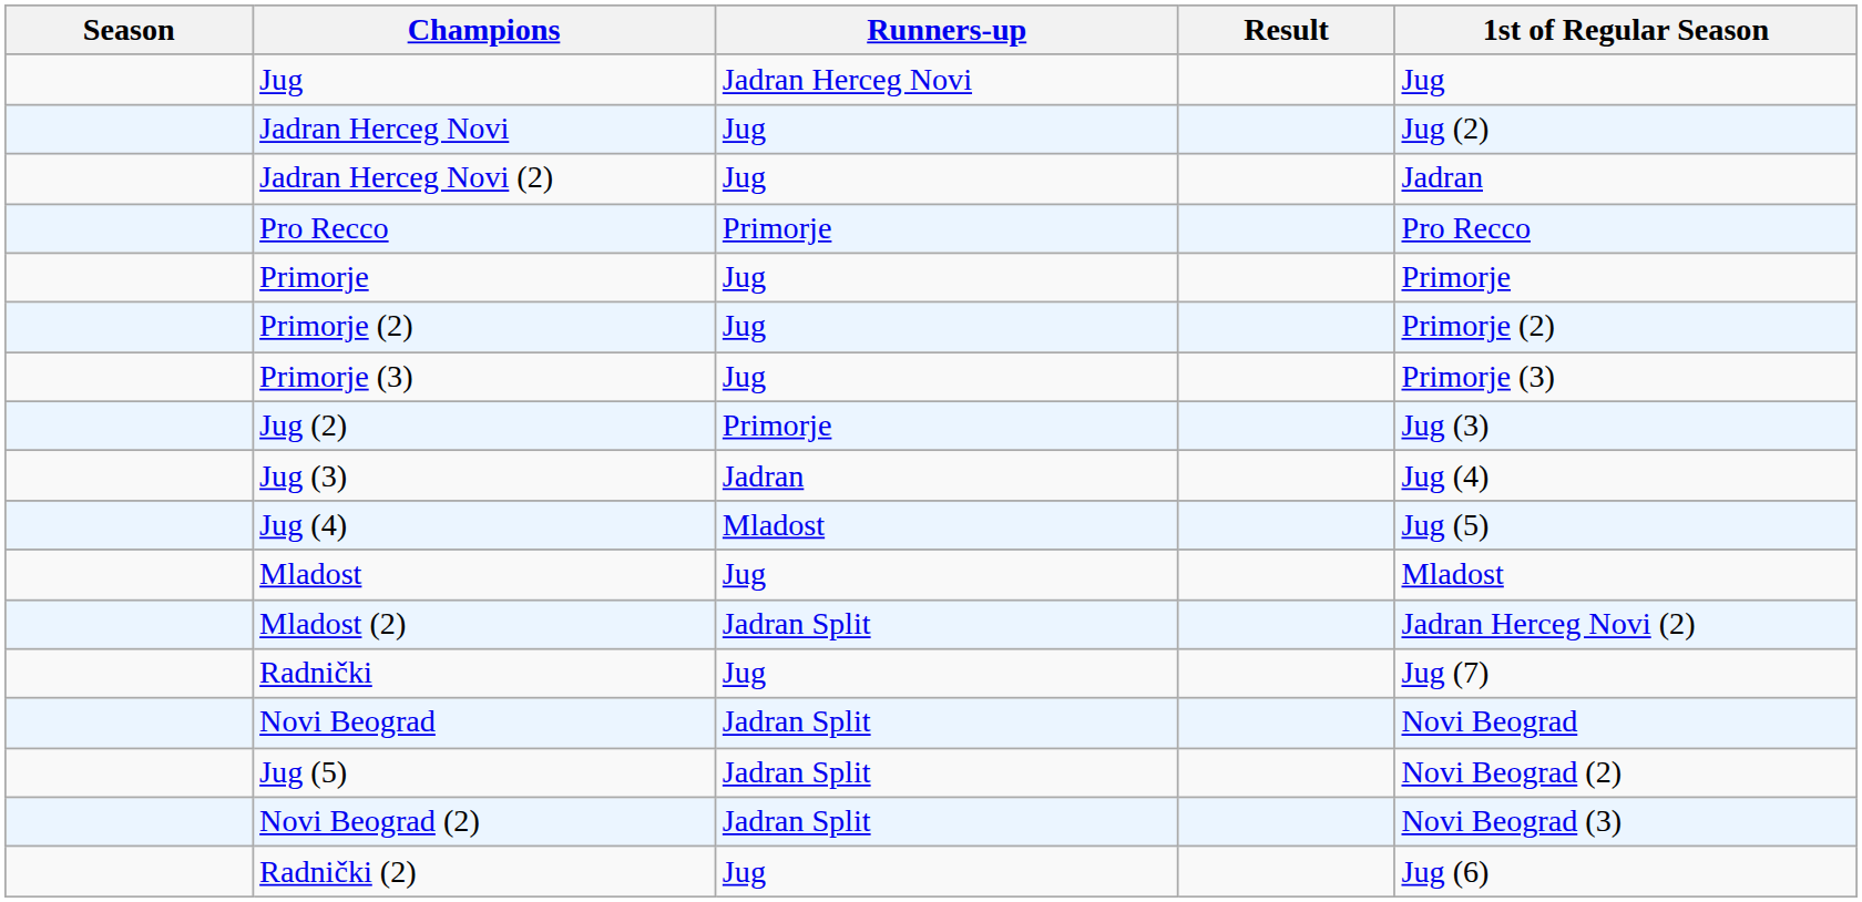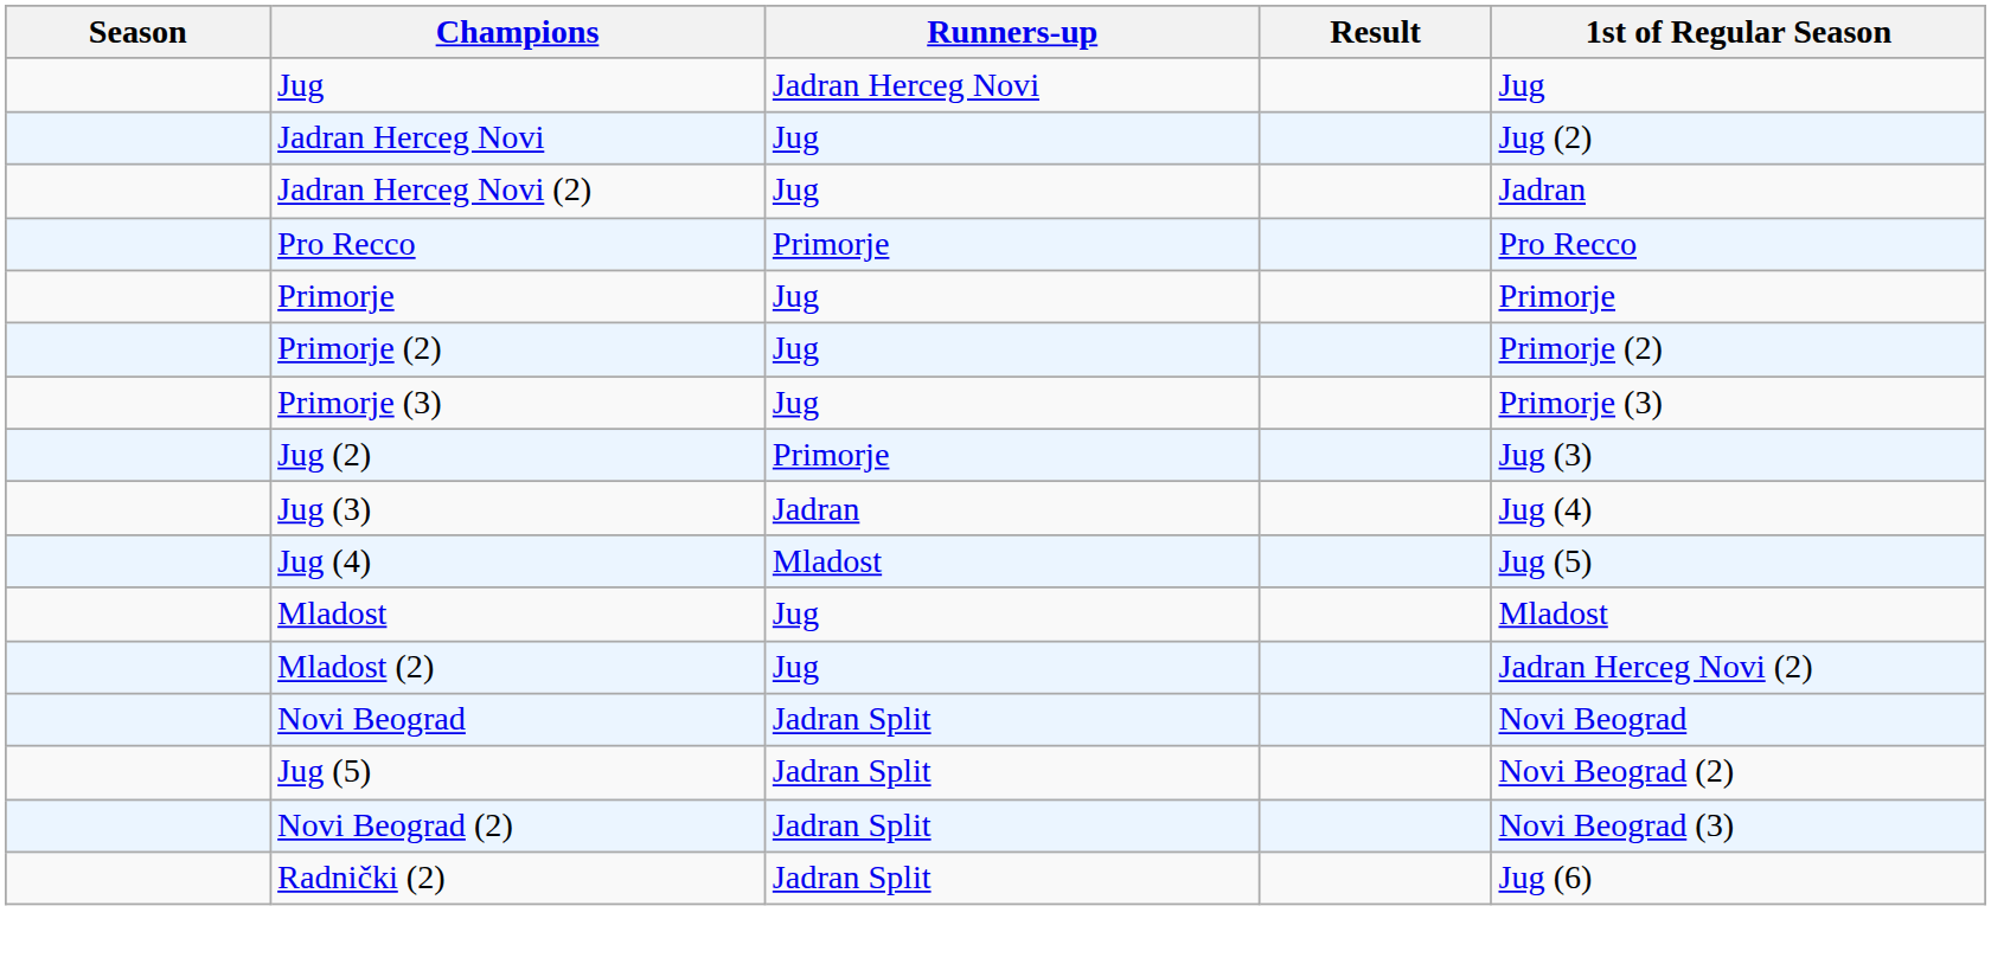Mladost (2) | Runners-up: Jadran Split -> Jug
- row: Radnički | Jug | Jug (7)
Radnički (2) | Runners-up: Jug -> Jadran Split
